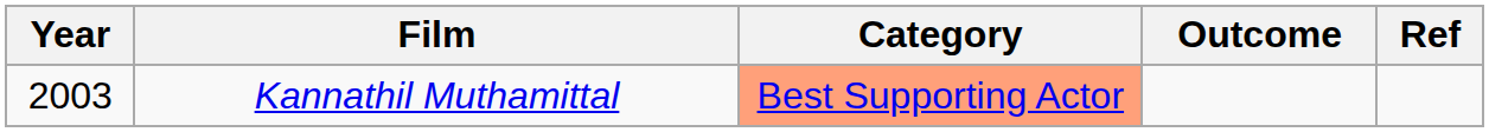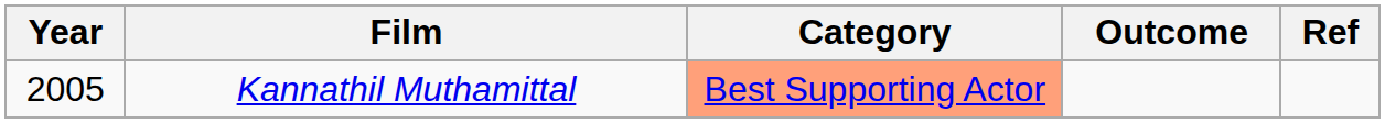Kannathil Muthamittal | Year: 2003 -> 2005
